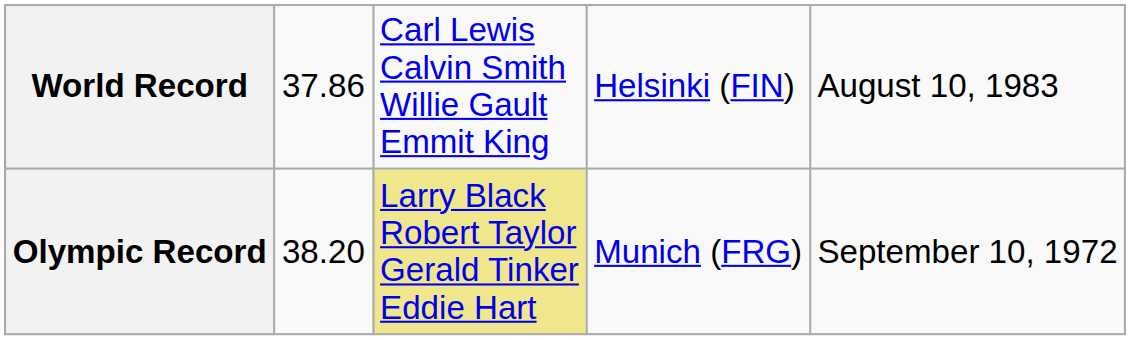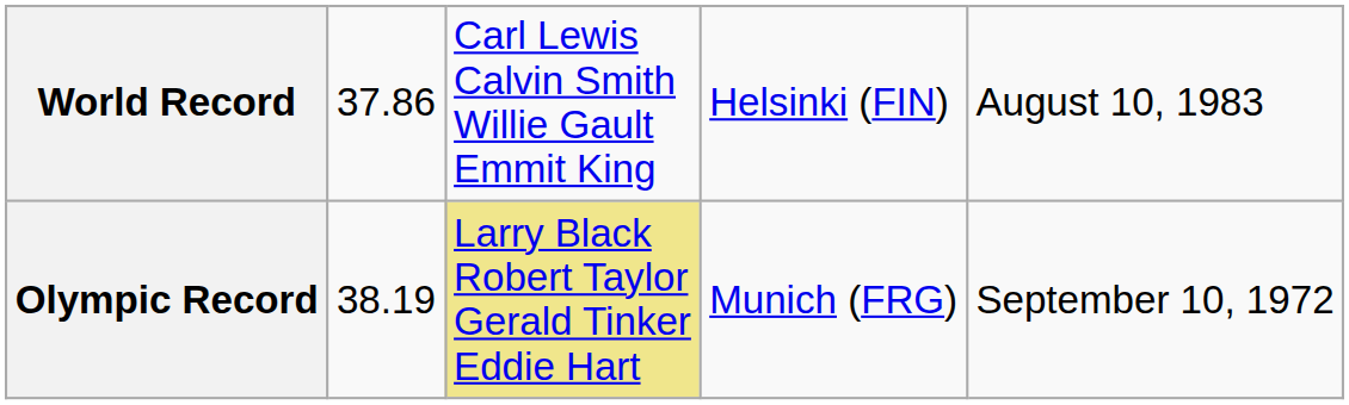Olympic Record | column 2: 38.20 -> 38.19
